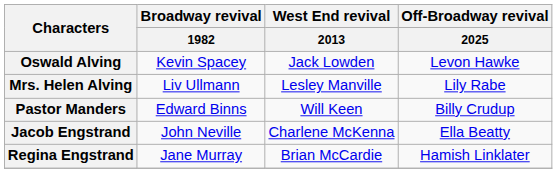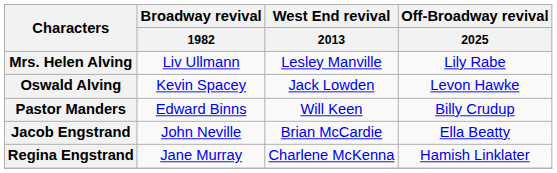rows swapped: Mrs. Helen Alving <-> Oswald Alving
Jacob Engstrand | West End revival / 2013: Charlene McKenna -> Brian McCardie
Regina Engstrand | West End revival / 2013: Brian McCardie -> Charlene McKenna
